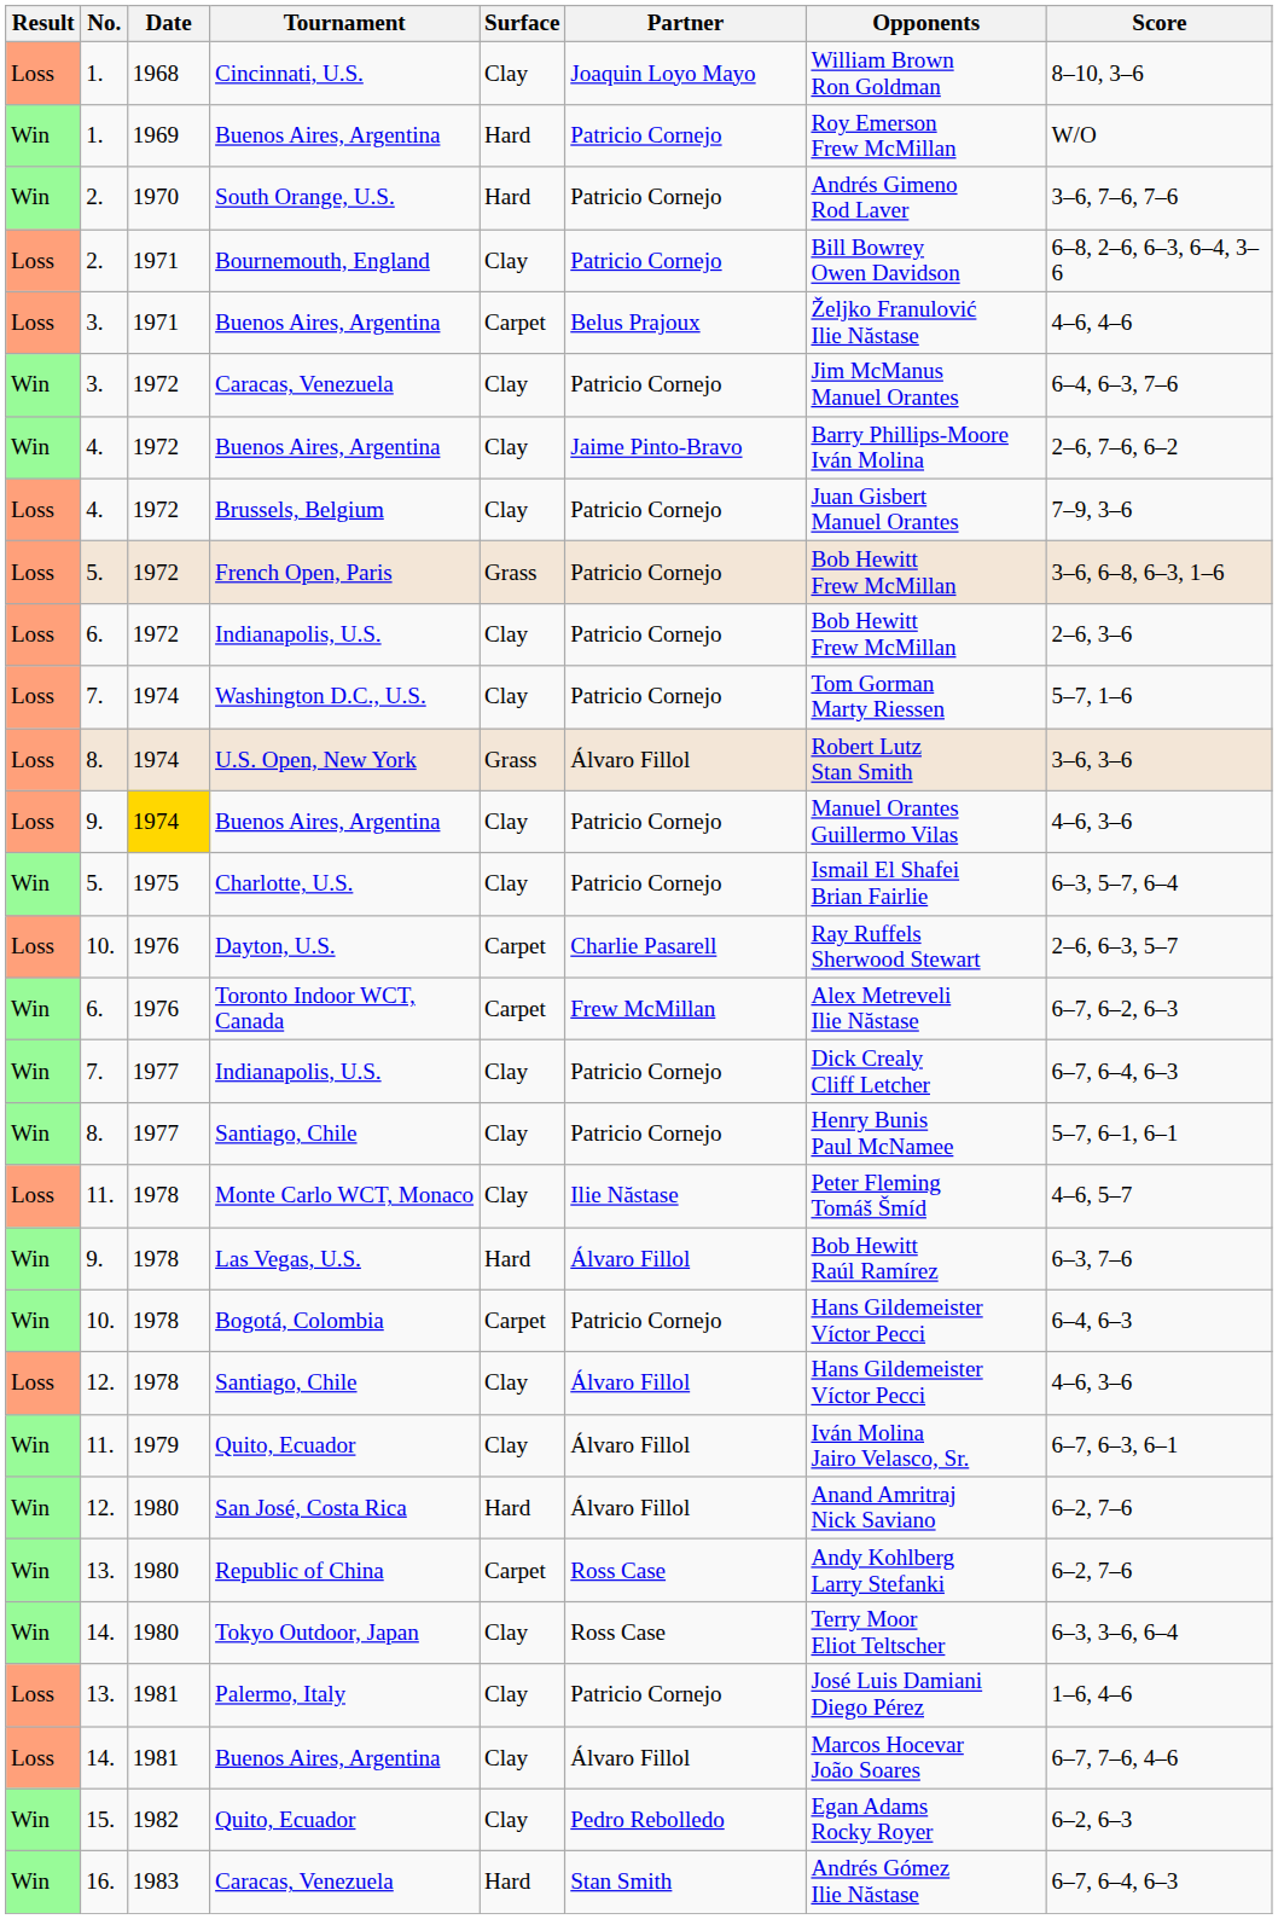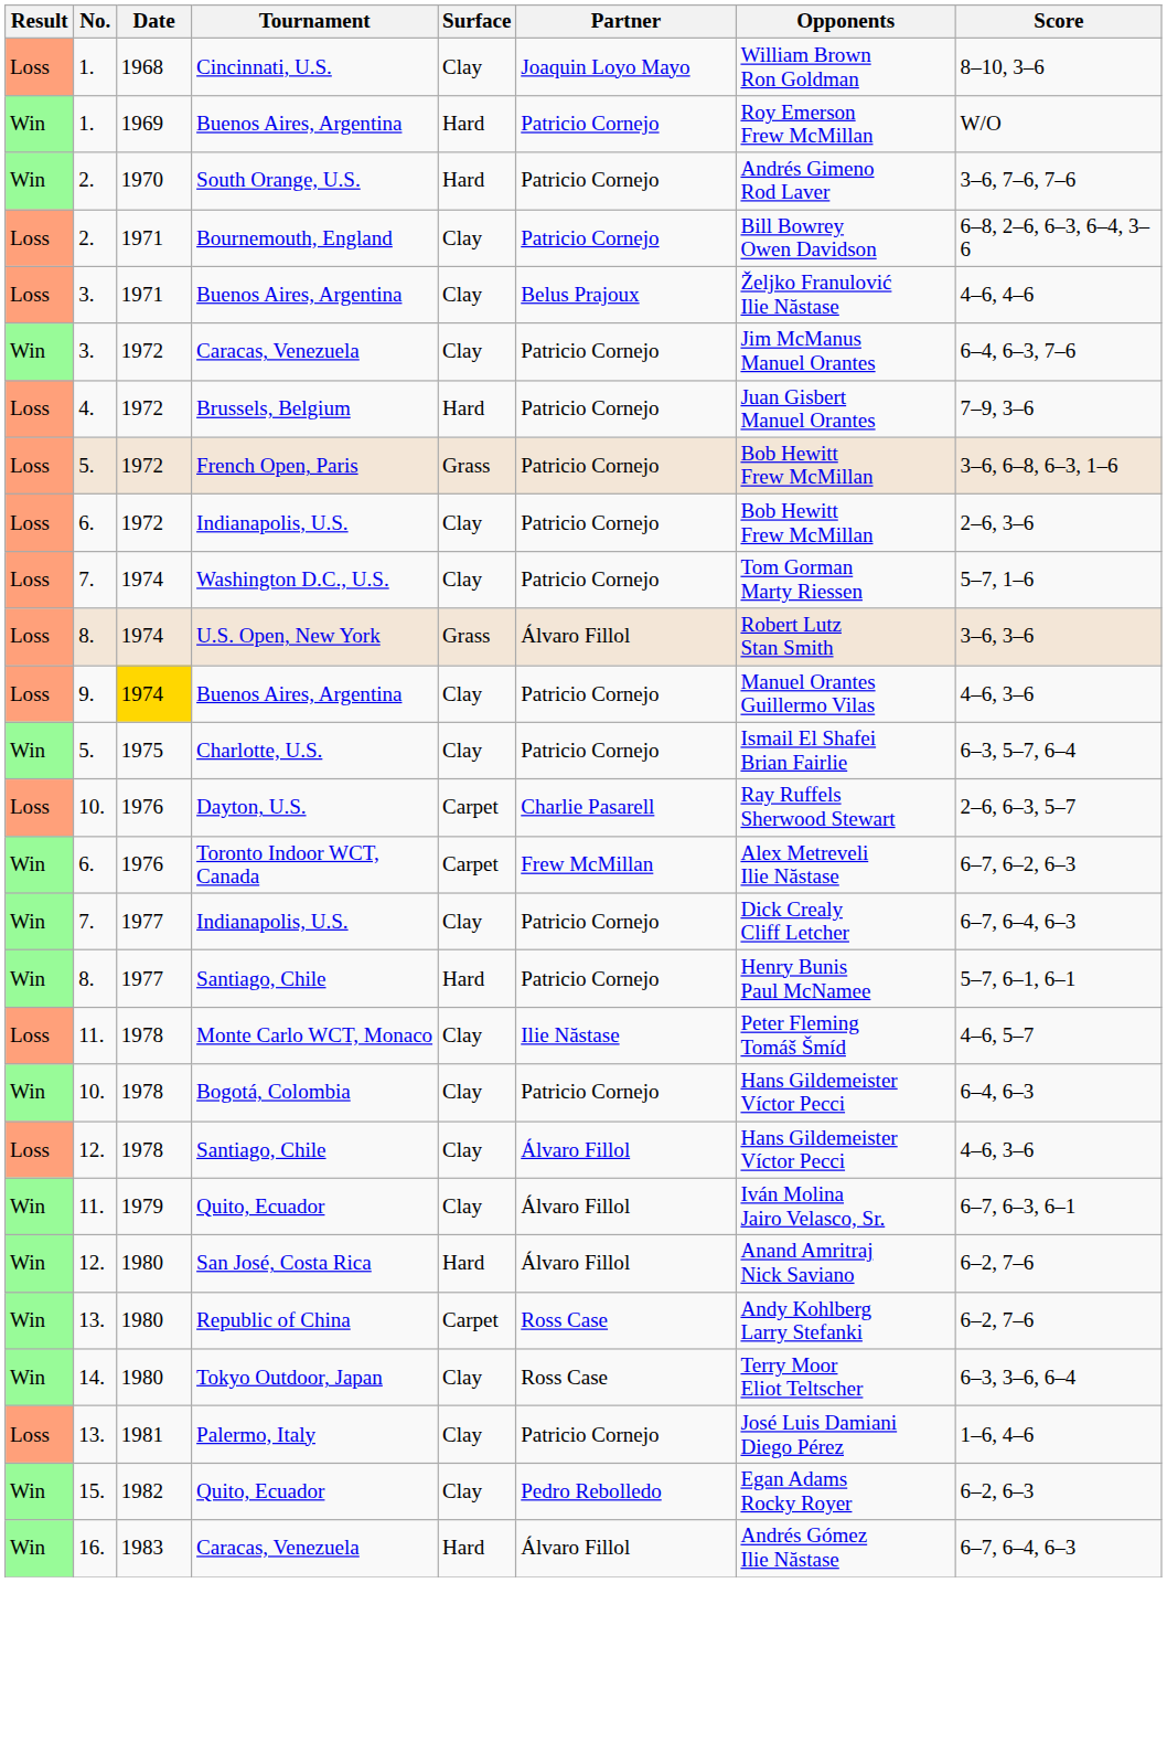3. / Buenos Aires, Argentina | Surface: Carpet -> Clay
- row: Win | 4. | 1972 | Buenos Aires, Argentina | Clay | Jaime Pinto-Bravo | Barry Phillips-Moore Iván Molina | 2–6, 7–6, 6–2
Brussels, Belgium | Surface: Clay -> Hard
8. / Santiago, Chile | Surface: Clay -> Hard
- row: Win | 9. | 1978 | Las Vegas, U.S. | Hard | Álvaro Fillol | Bob Hewitt Raúl Ramírez | 6–3, 7–6
Bogotá, Colombia | Surface: Carpet -> Clay
- row: Loss | 14. | 1981 | Buenos Aires, Argentina | Clay | Álvaro Fillol | Marcos Hocevar João Soares | 6–7, 7–6, 4–6
16. / Caracas, Venezuela | Partner: Stan Smith -> Álvaro Fillol
